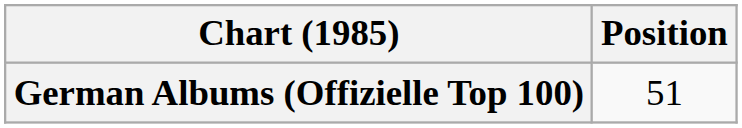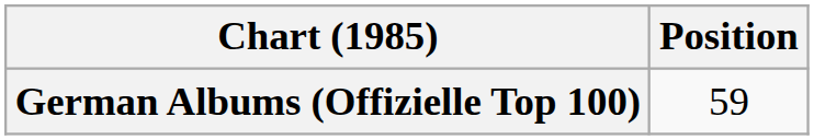German Albums (Offizielle Top 100) | Position: 51 -> 59
